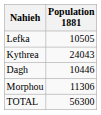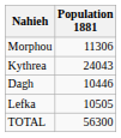rows swapped: Morphou <-> Lefka
